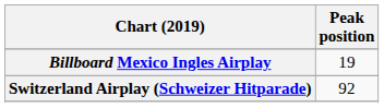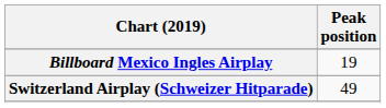Switzerland Airplay (Schweizer Hitparade) | Peak position: 92 -> 49
